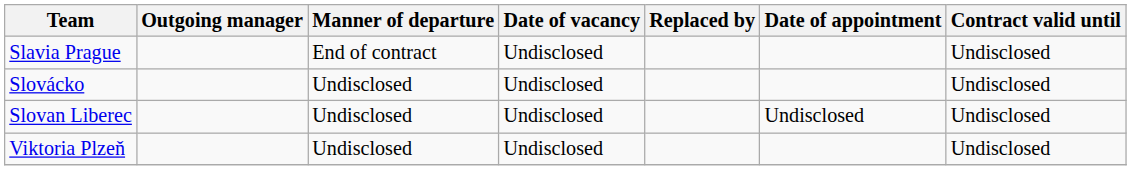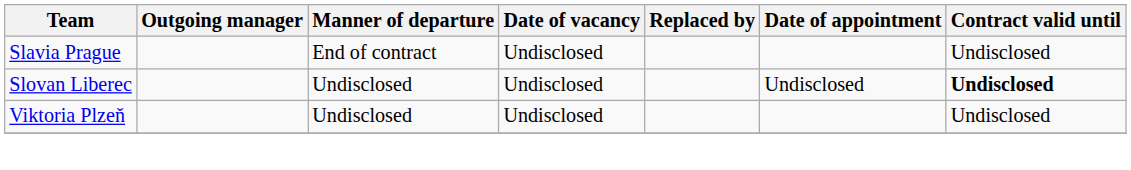- row: Slovácko | Undisclosed | Undisclosed | Undisclosed
Slovan Liberec | Contract valid until: normal -> bold
